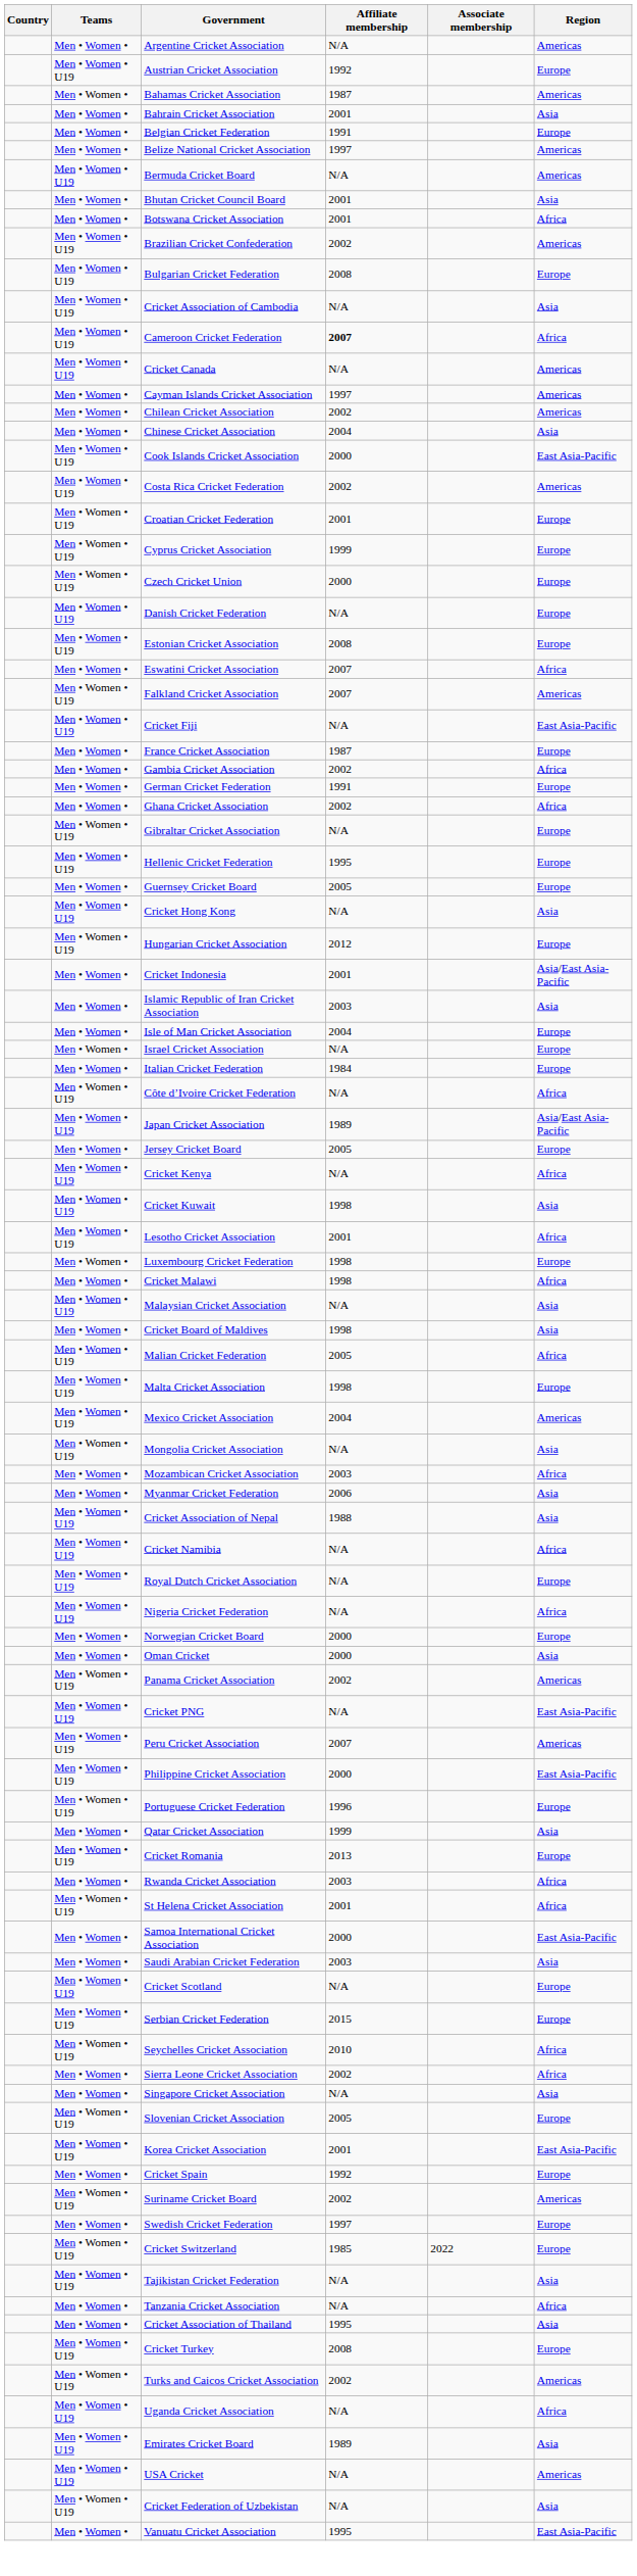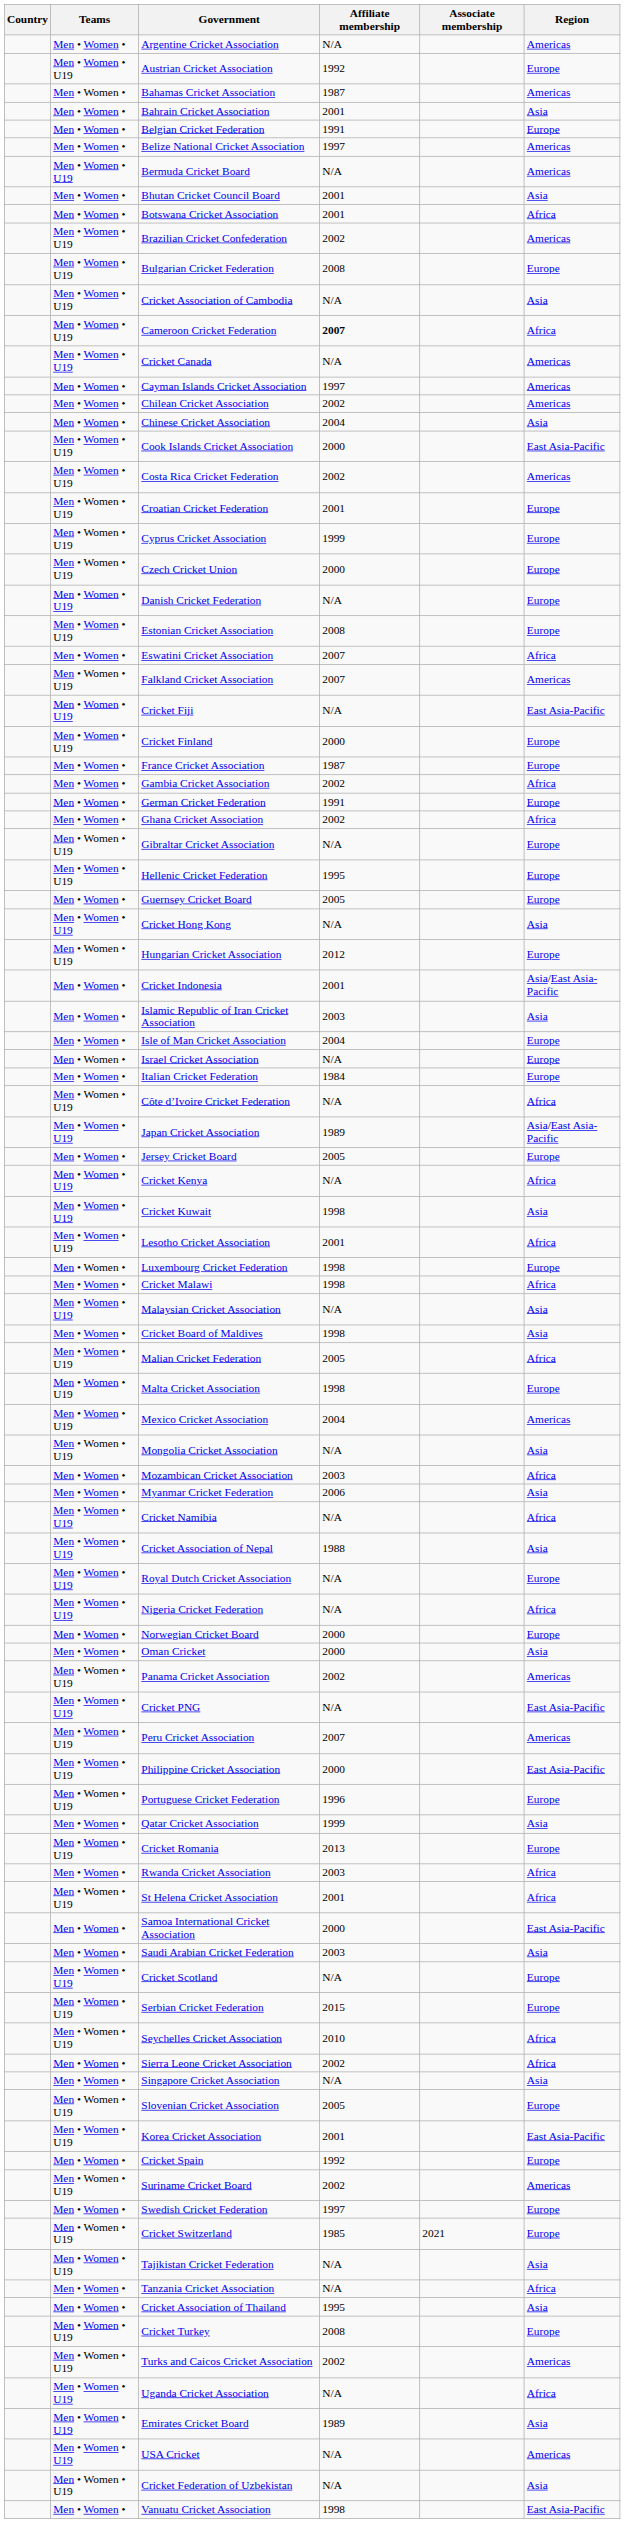+ row: Men • Women • U19 | Cricket Finland | 2000 | Europe
rows swapped: Cricket Namibia <-> Cricket Association of Nepal
Cricket Switzerland | Associate membership: 2022 -> 2021
Vanuatu Cricket Association | Affiliate membership: 1995 -> 1998
